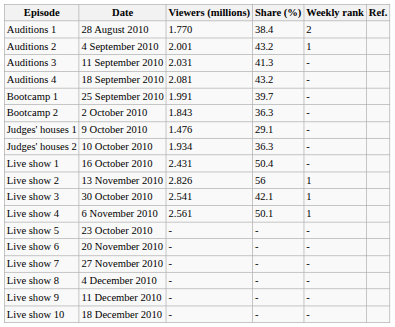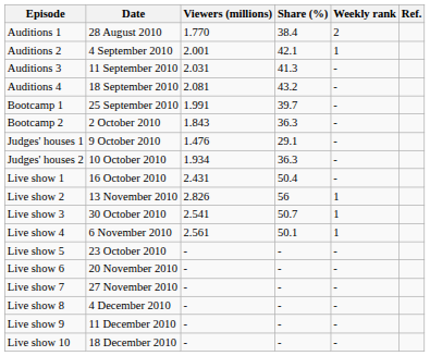Auditions 2 | Share (%): 43.2 -> 42.1
Live show 3 | Share (%): 42.1 -> 50.7
